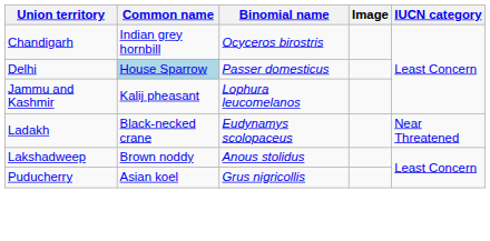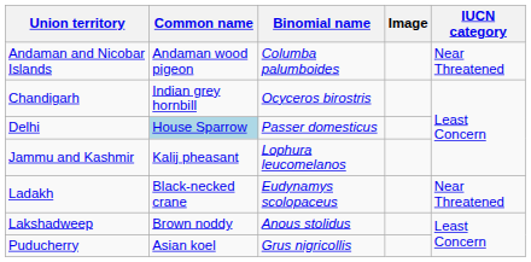+ row: Andaman and Nicobar Islands | Andaman wood pigeon | Columba palumboides | Near Threatened
